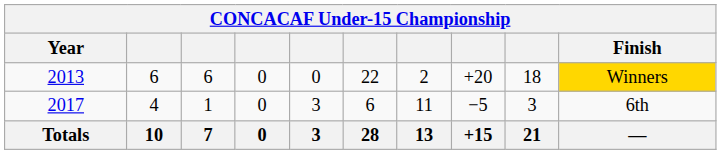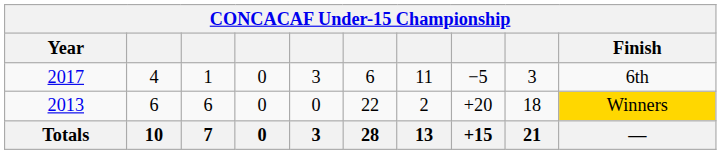rows swapped: 2013 <-> 2017
